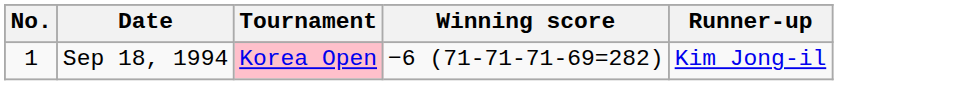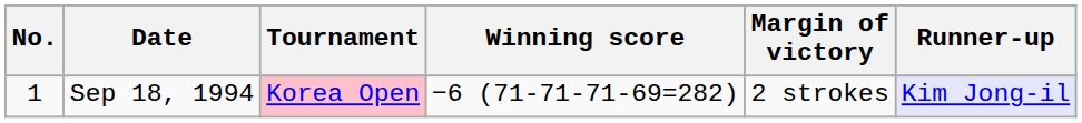+ column: Margin of victory | 2 strokes
Sep 18, 1994 | Runner-up: no background -> lavender background
